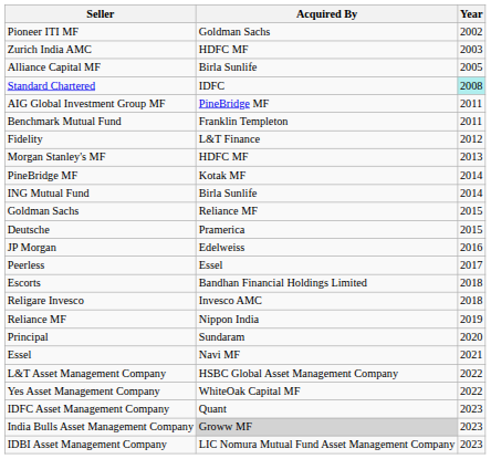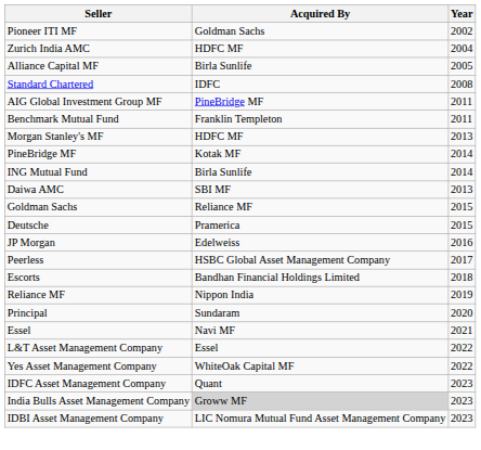Zurich India AMC | Year: 2003 -> 2004
Standard Chartered | Year: paleturquoise background -> no background
- row: Fidelity | L&T Finance | 2012
+ row: Daiwa AMC | SBI MF | 2013
Peerless | Acquired By: Essel -> HSBC Global Asset Management Company
- row: Religare Invesco | Invesco AMC | 2018
L&T Asset Management Company | Acquired By: HSBC Global Asset Management Company -> Essel
